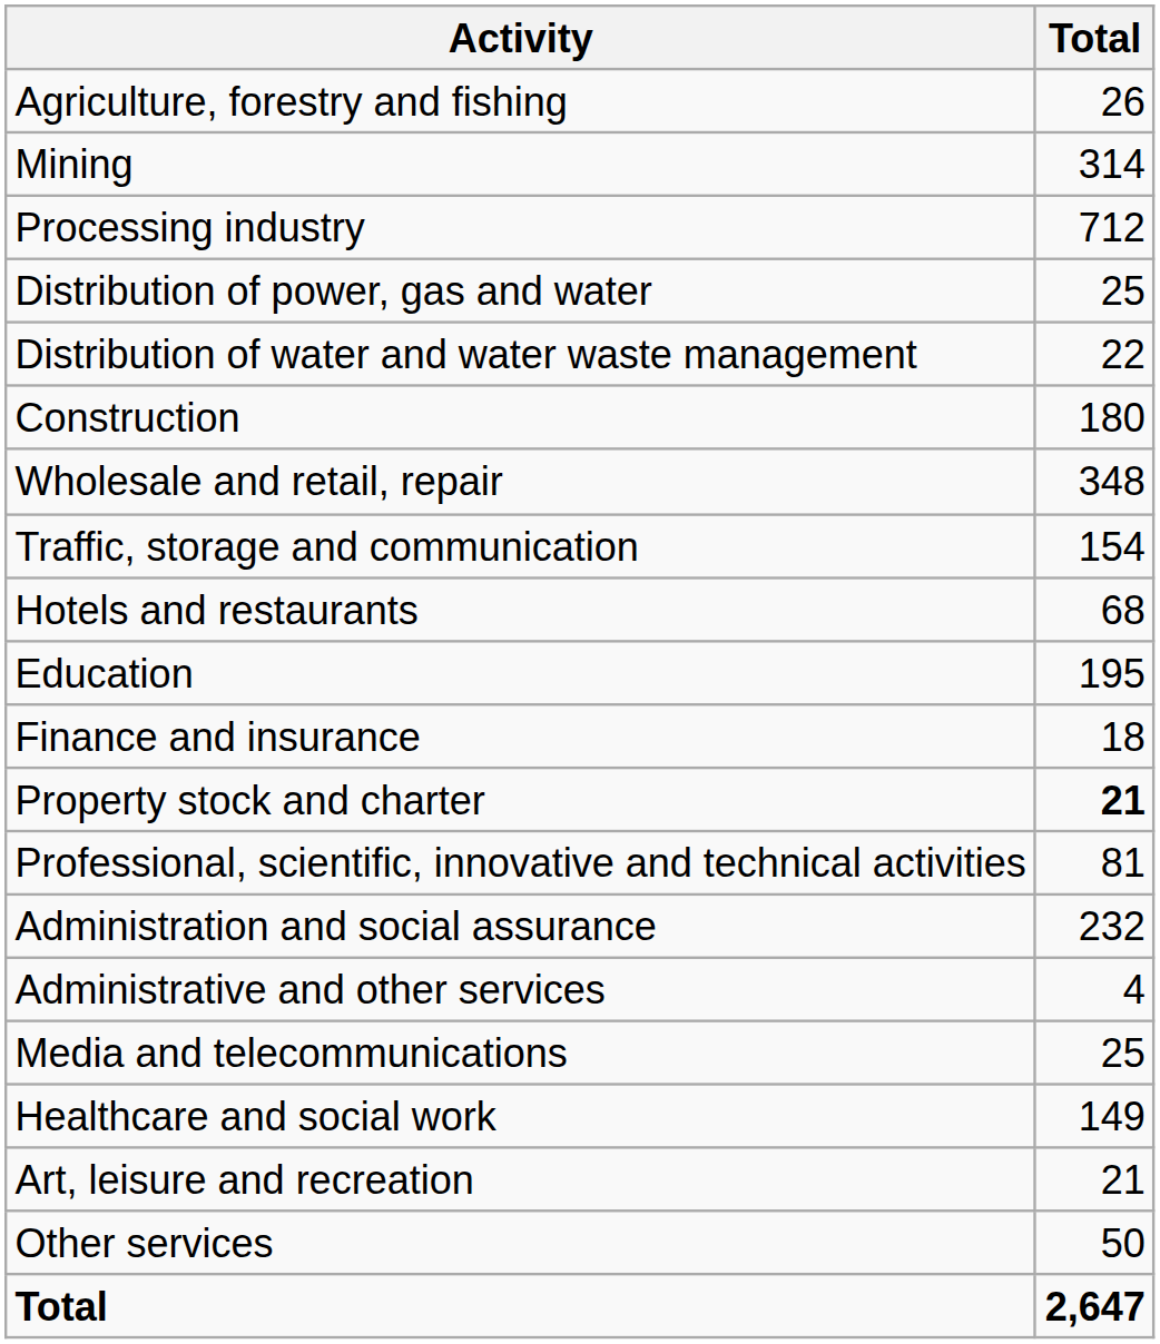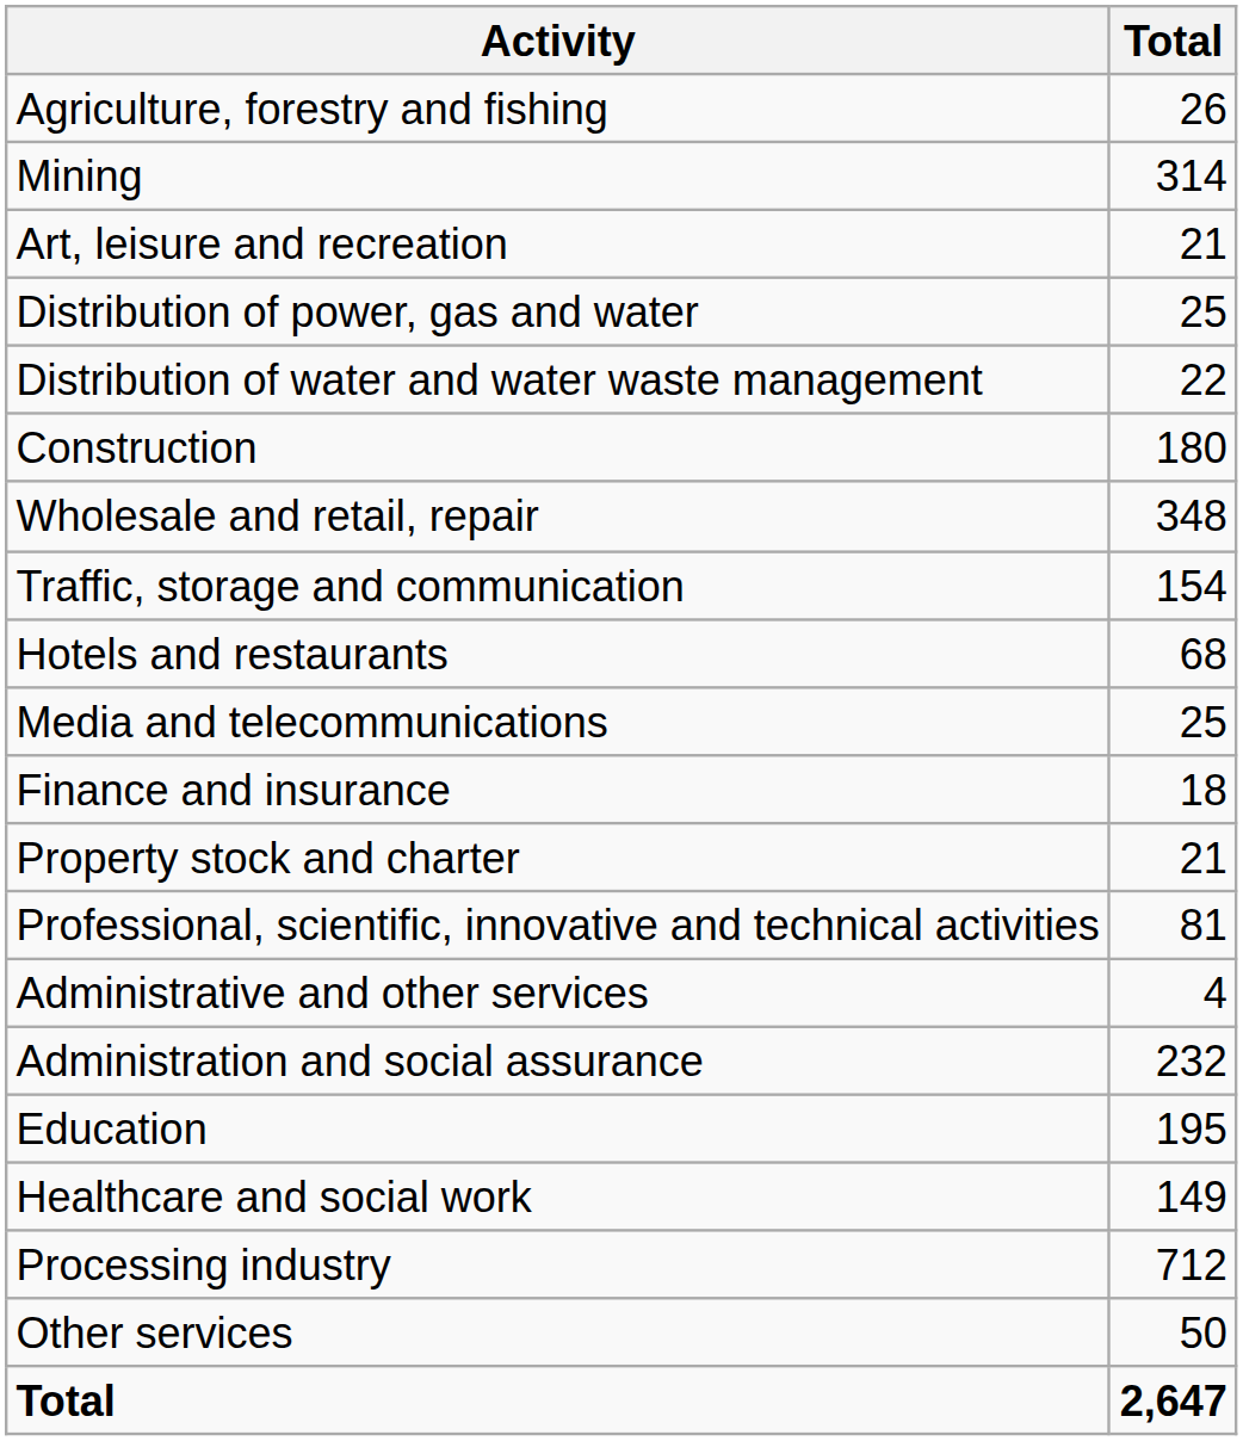rows swapped: Processing industry <-> Art, leisure and recreation
rows swapped: Media and telecommunications <-> Education
Property stock and charter | Total: bold -> normal
rows swapped: Administrative and other services <-> Administration and social assurance
